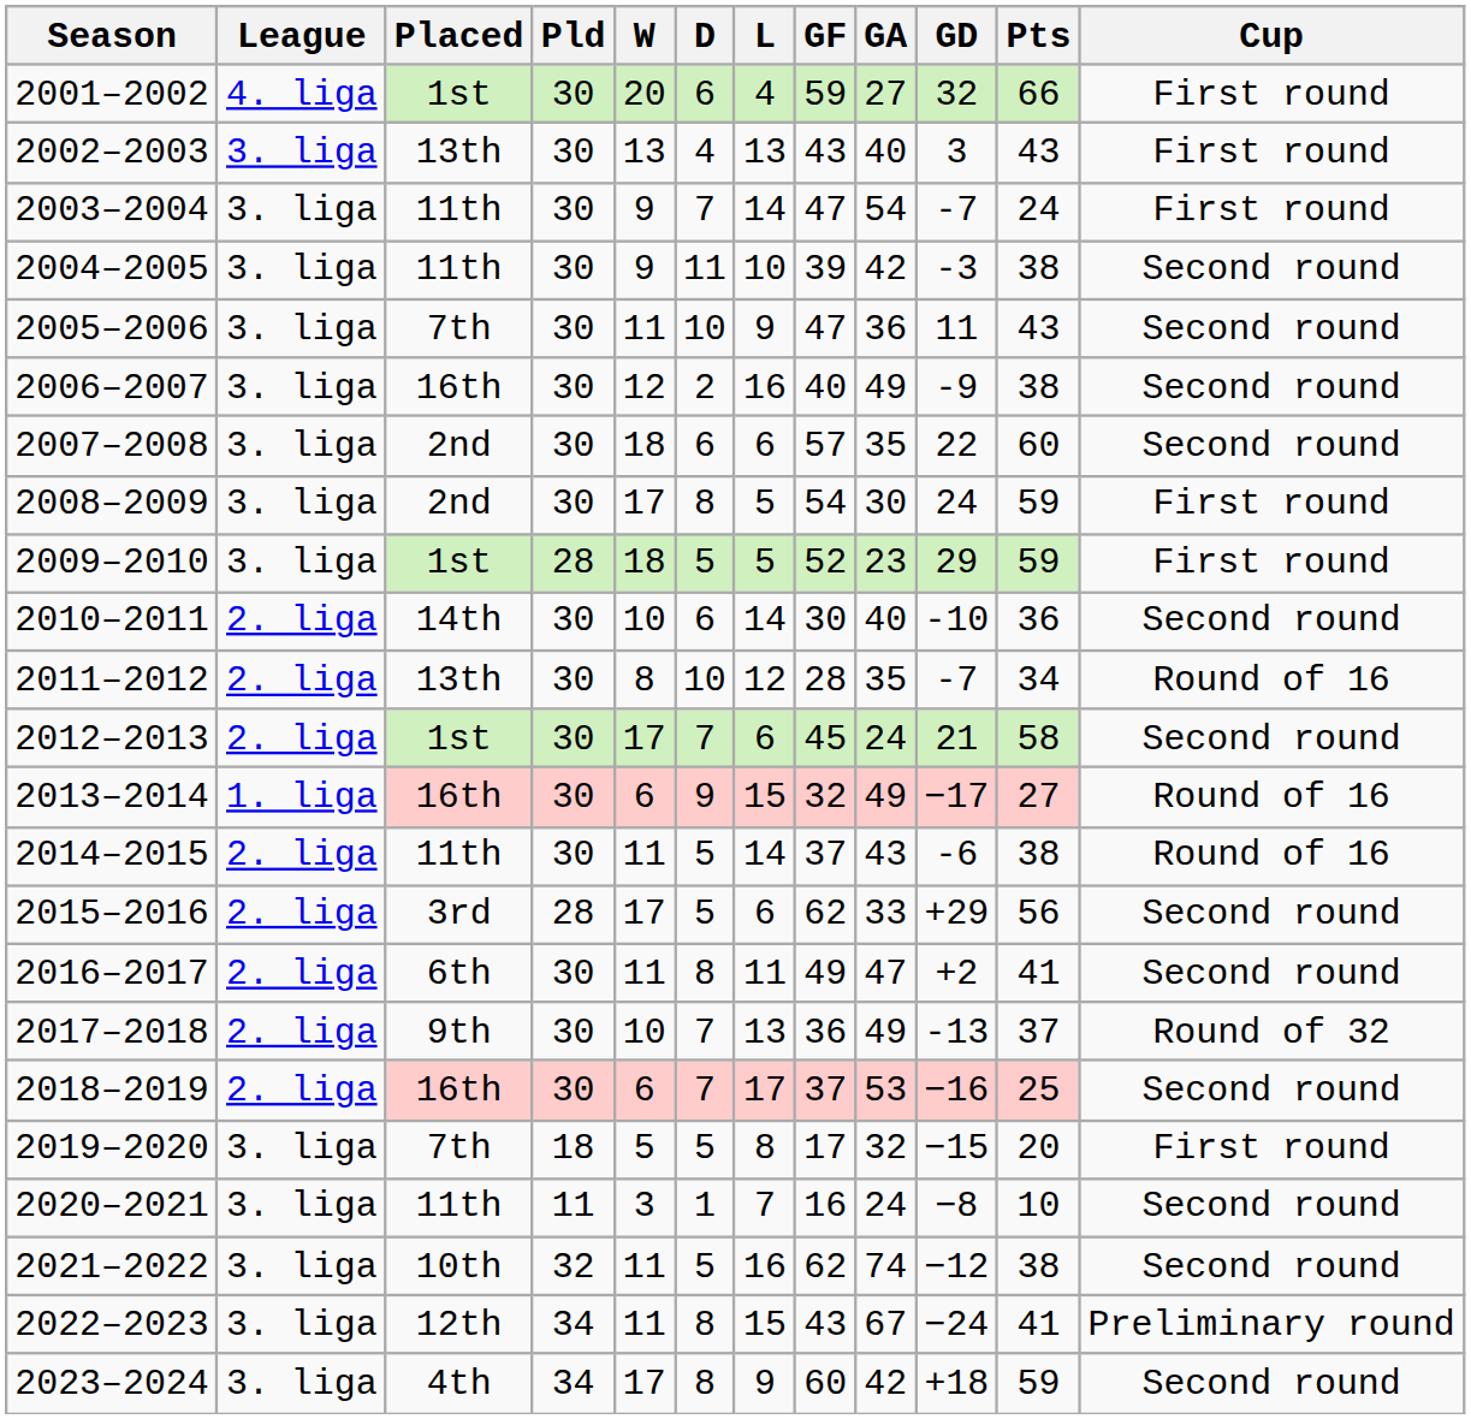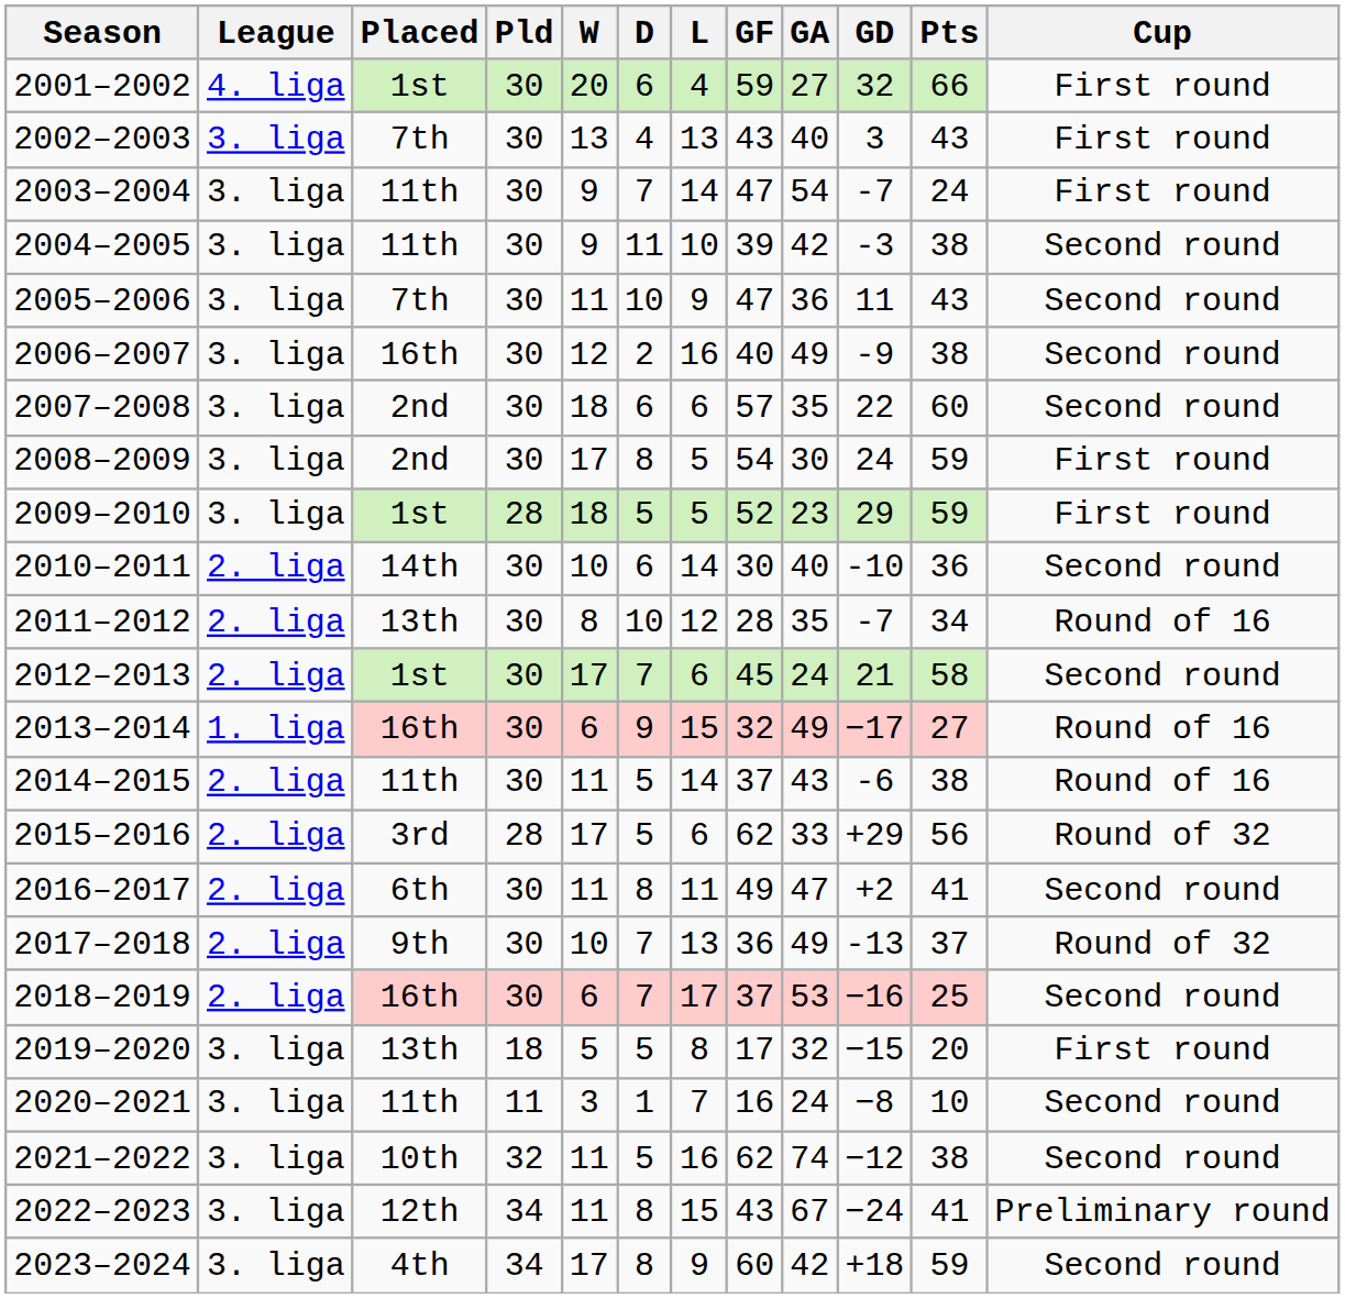2002–2003 | Placed: 13th -> 7th
2015–2016 | Cup: Second round -> Round of 32
2019–2020 | Placed: 7th -> 13th
